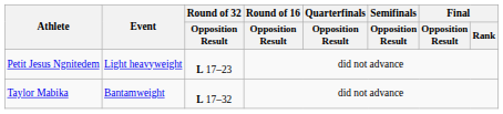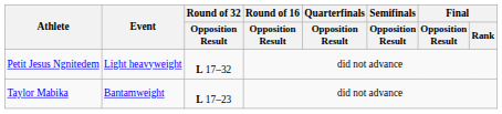Petit Jesus Ngnitedem | Round of 32 / Opposition Result: L 17–23 -> L 17–32
Taylor Mabika | Round of 32 / Opposition Result: L 17–32 -> L 17–23
